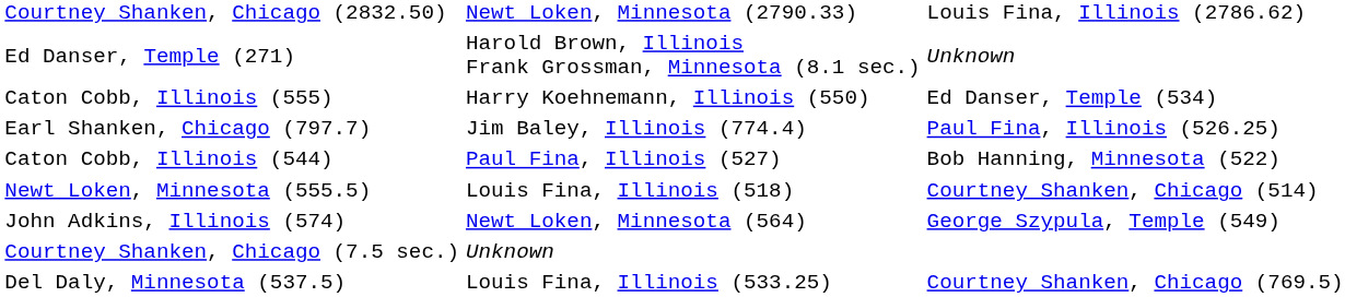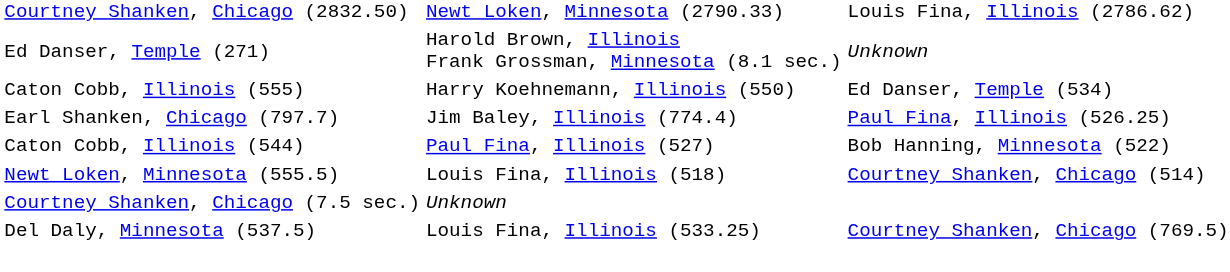- row: John Adkins, Illinois (574) | Newt Loken, Minnesota (564) | George Szypula, Temple (549)
